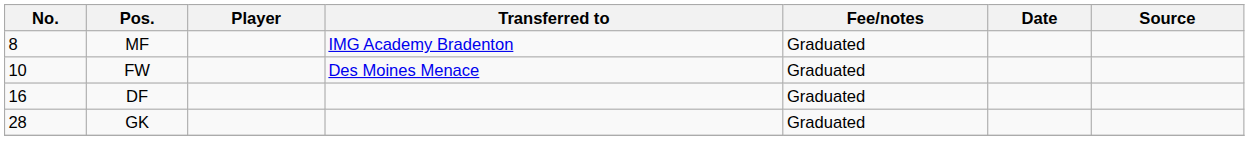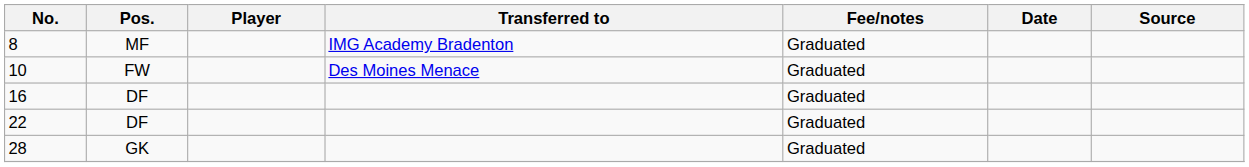+ row: 22 | DF | Graduated
